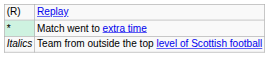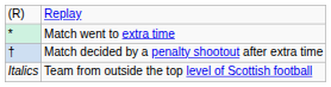+ row: † | Match decided by a penalty shootout after extra time
